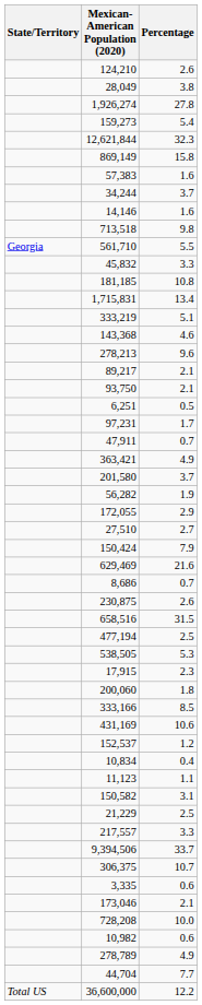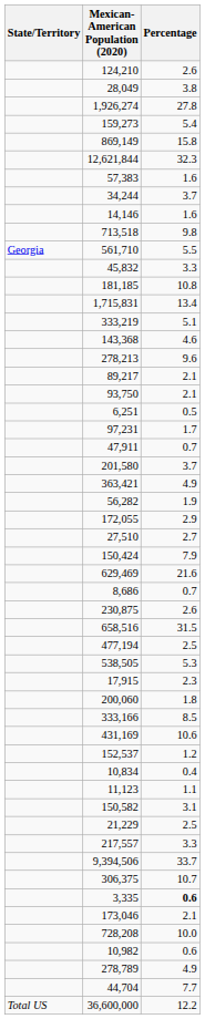rows swapped: 12,621,844 <-> 869,149
rows swapped: 363,421 <-> 201,580
3,335 | Percentage: normal -> bold
